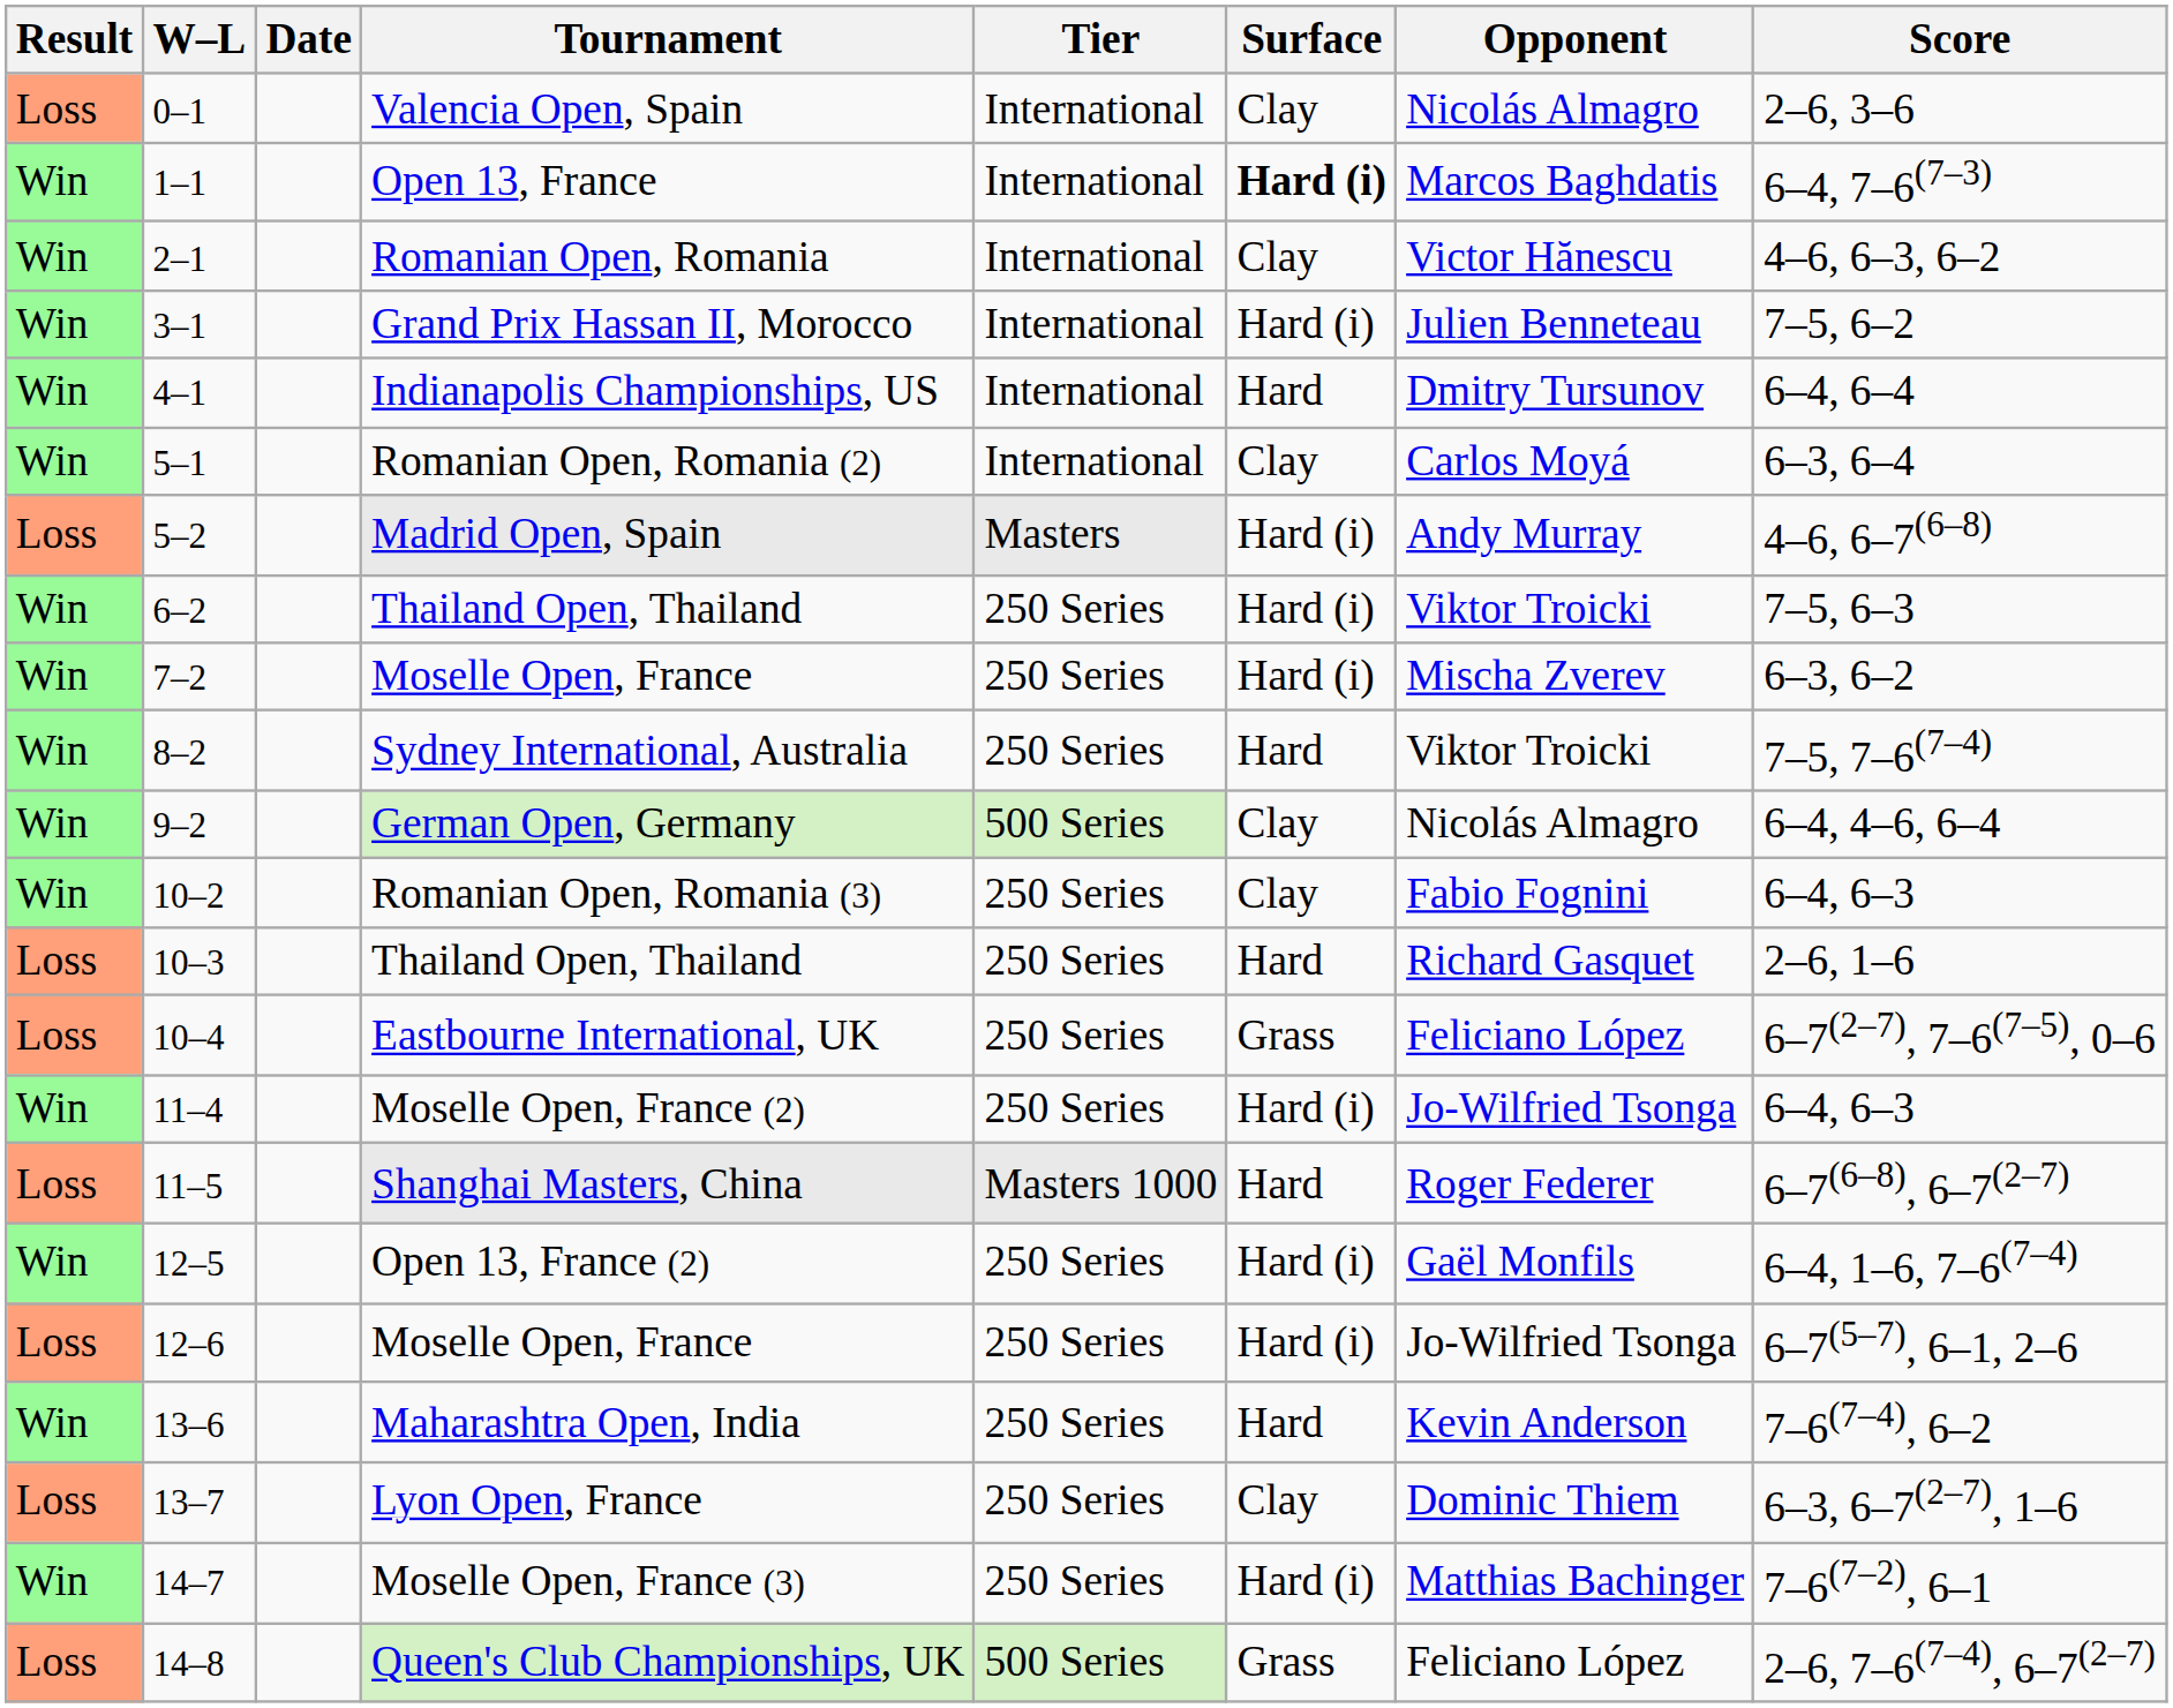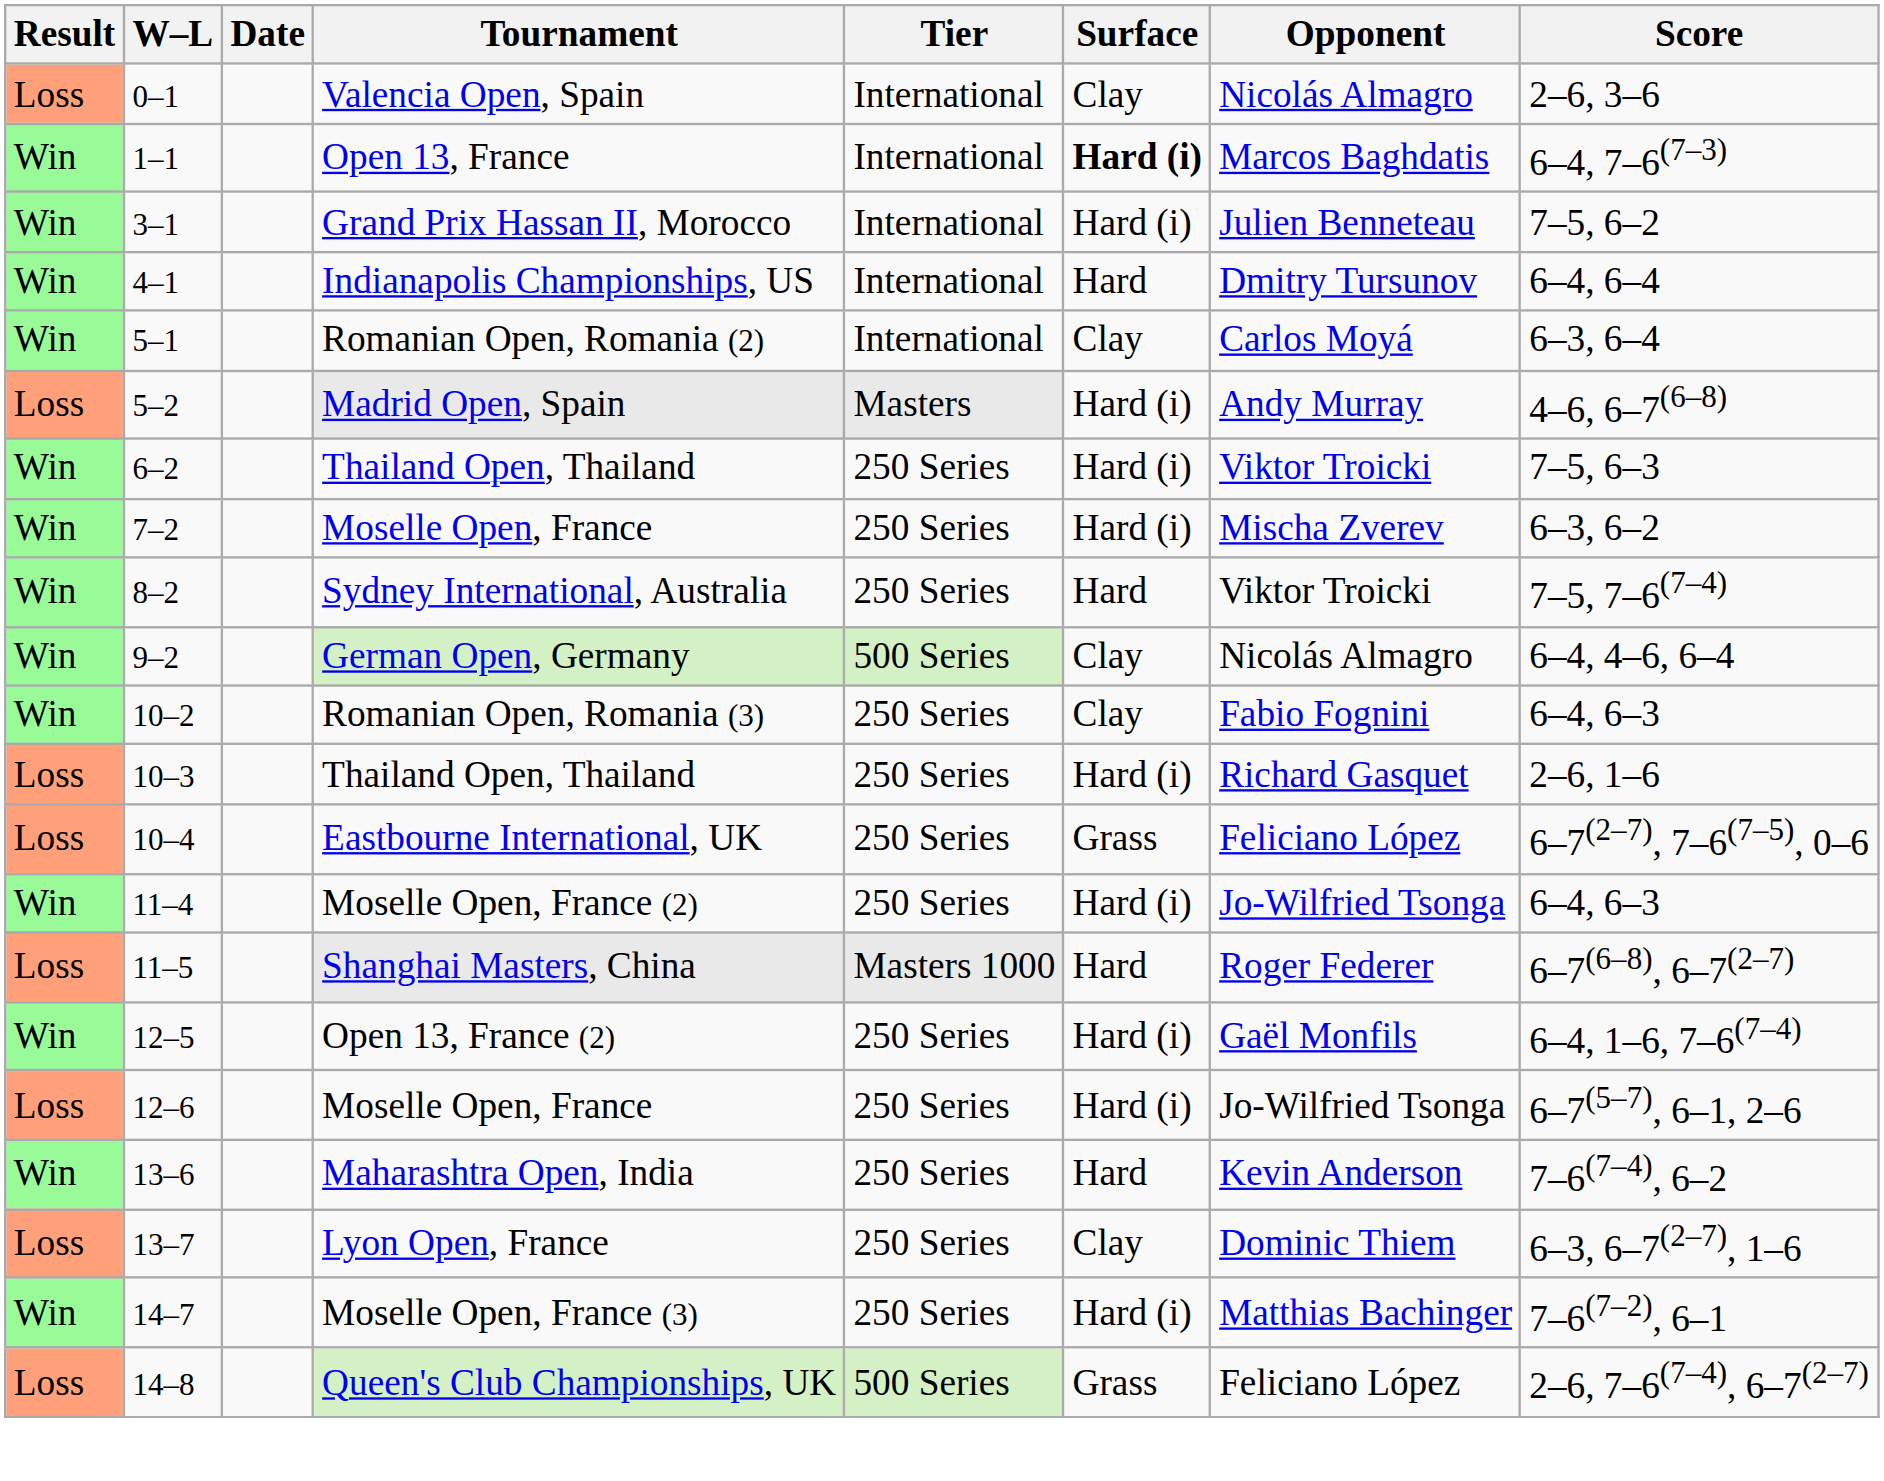- row: Win | 2–1 | Romanian Open, Romania | International | Clay | Victor Hănescu | 4–6, 6–3, 6–2
10–3 / Thailand Open, Thailand | Surface: Hard -> Hard (i)
